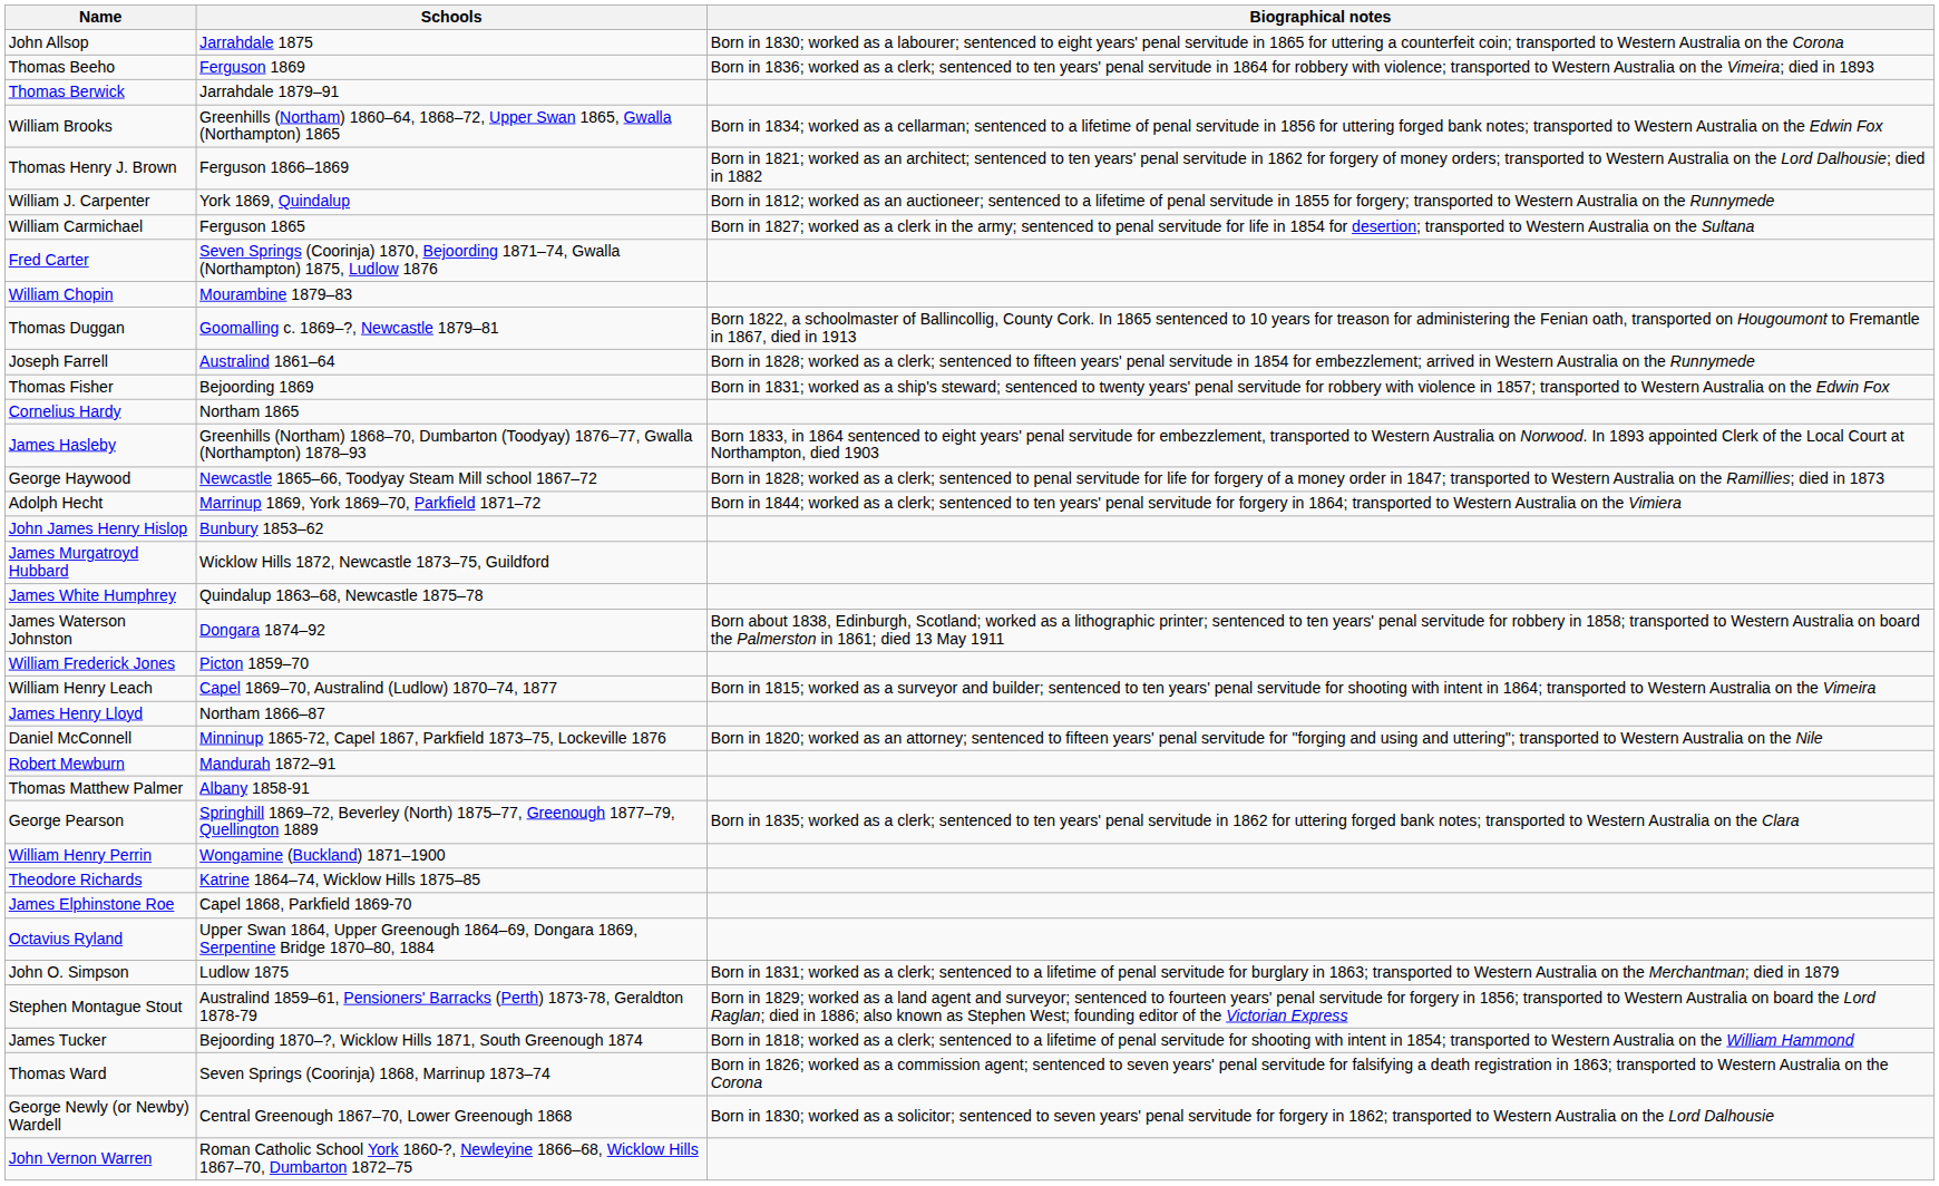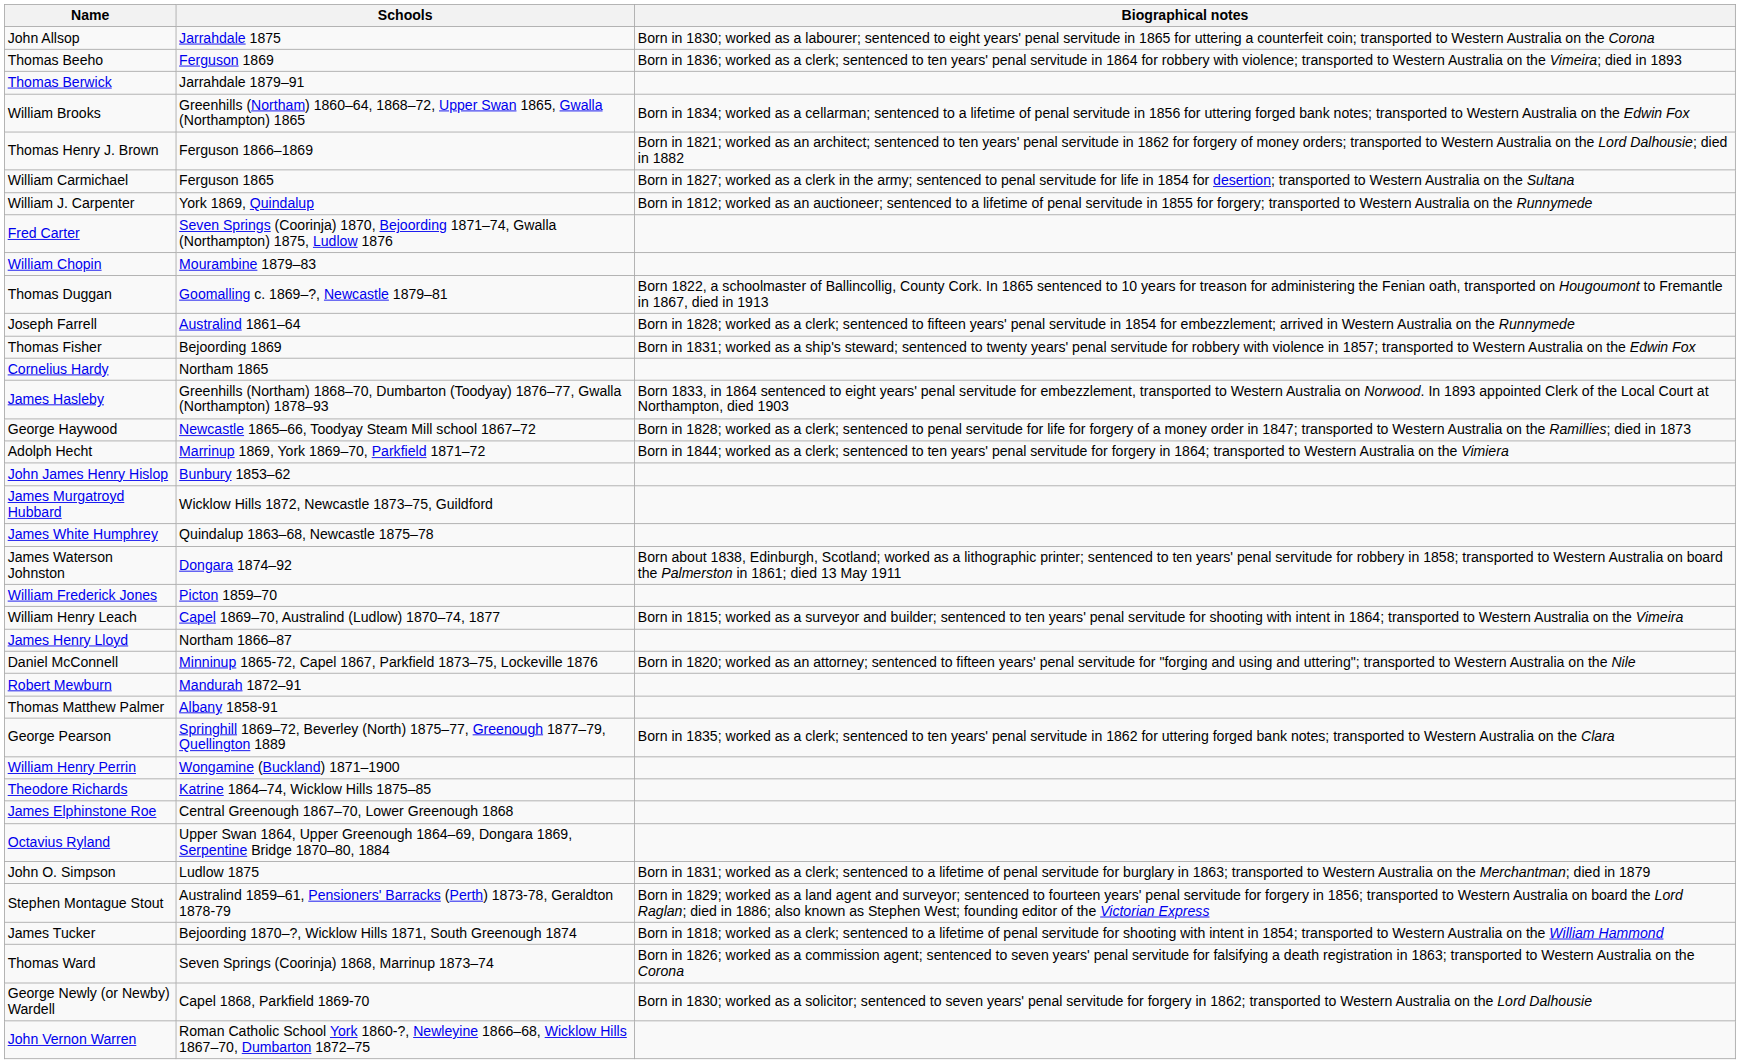rows swapped: William Carmichael <-> William J. Carpenter
James Elphinstone Roe | Schools: Capel 1868, Parkfield 1869-70 -> Central Greenough 1867–70, Lower Greenough 1868
George Newly (or Newby) Wardell | Schools: Central Greenough 1867–70, Lower Greenough 1868 -> Capel 1868, Parkfield 1869-70
